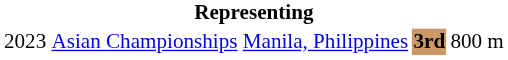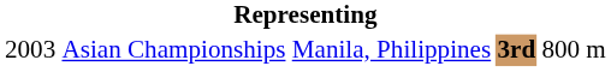Asian Championships | column 1: 2023 -> 2003
